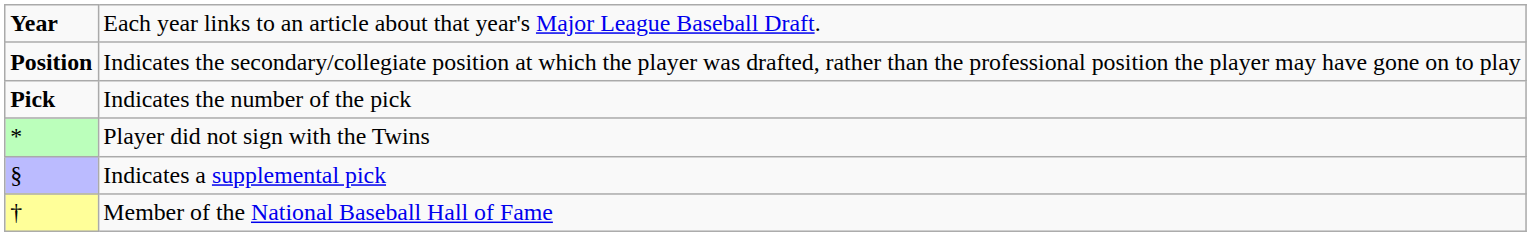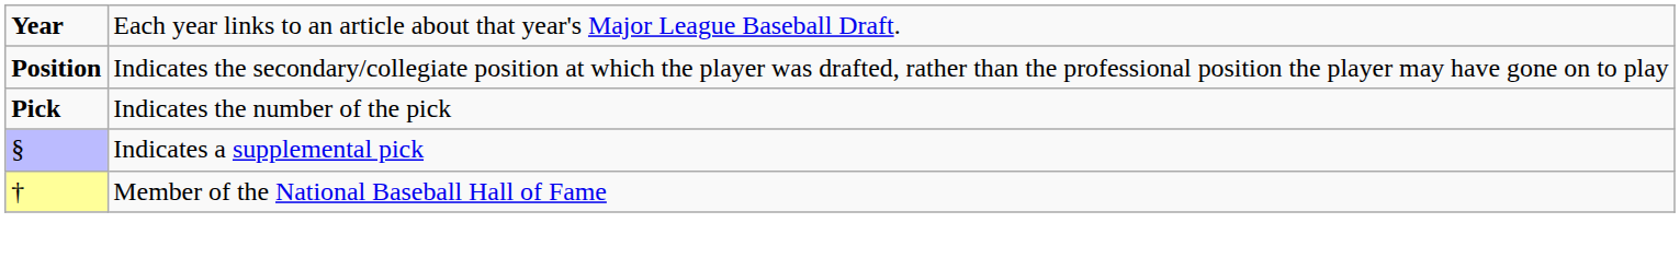- row: * | Player did not sign with the Twins
